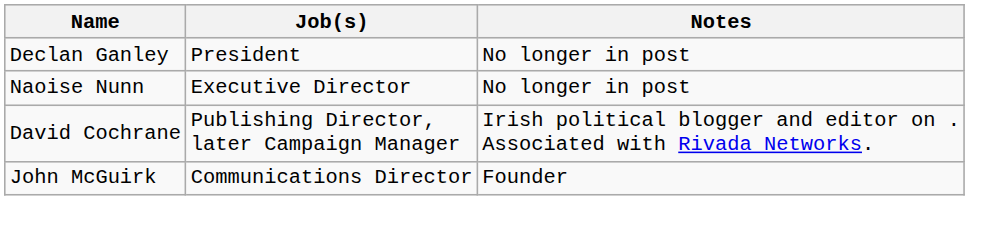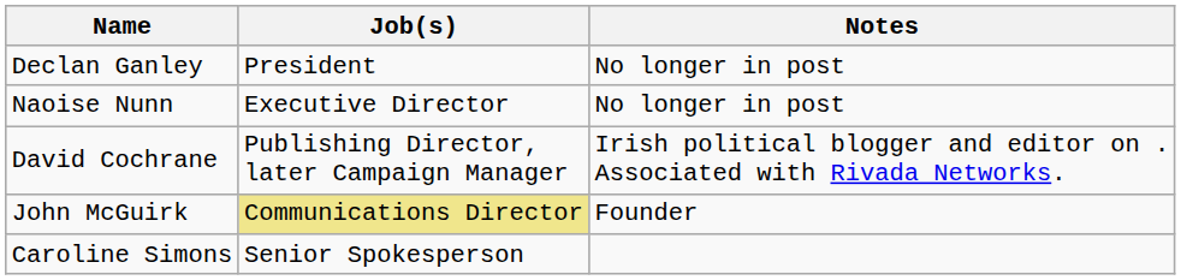John McGuirk | Job(s): no background -> khaki background
+ row: Caroline Simons | Senior Spokesperson
